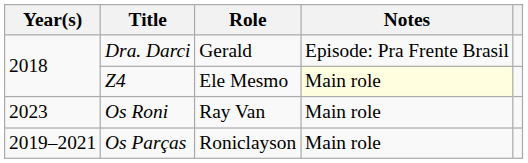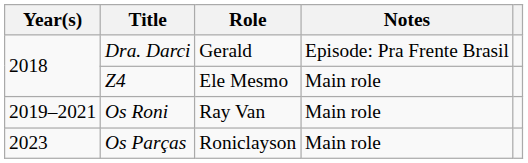Z4 | Notes: lightyellow background -> no background
Os Roni | Year(s): 2023 -> 2019–2021
Os Parças | Year(s): 2019–2021 -> 2023
